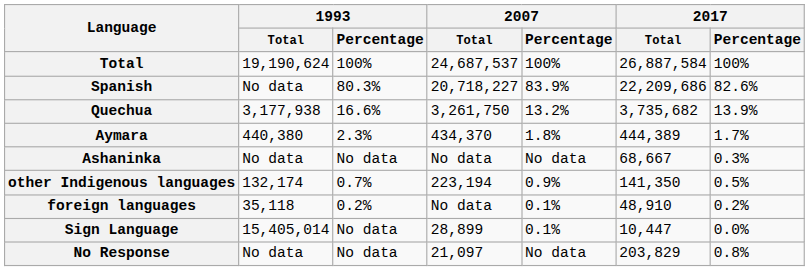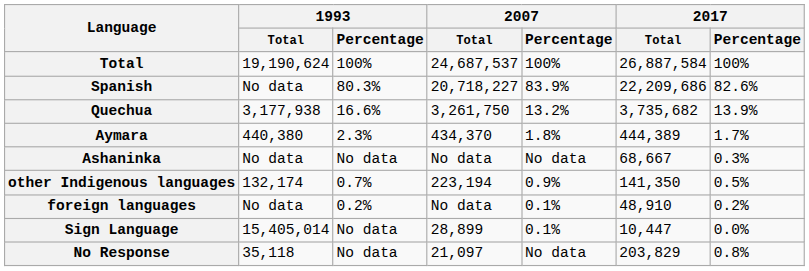foreign languages | 1993 / Total: 35,118 -> No data
No Response | 1993 / Total: No data -> 35,118
